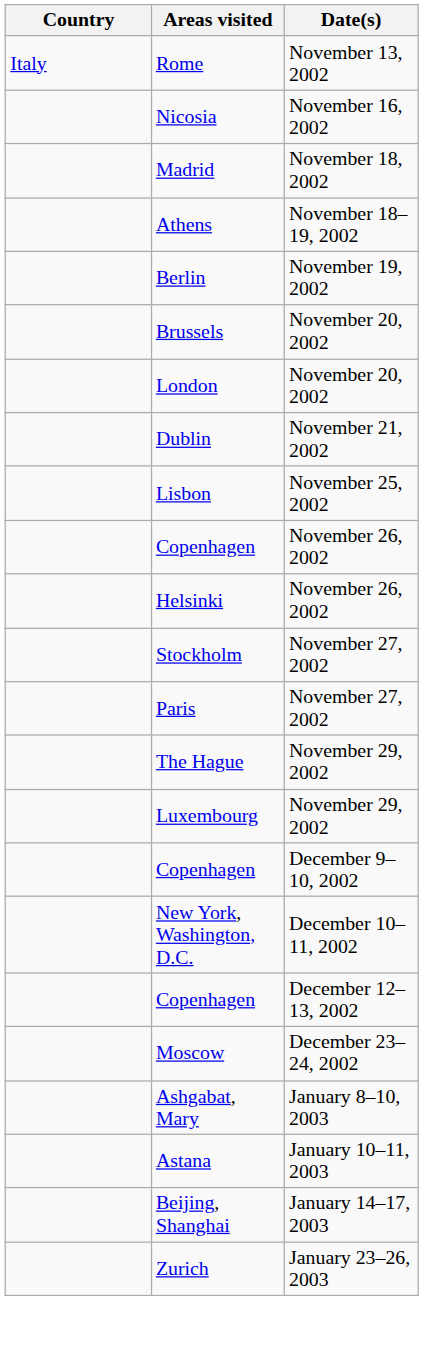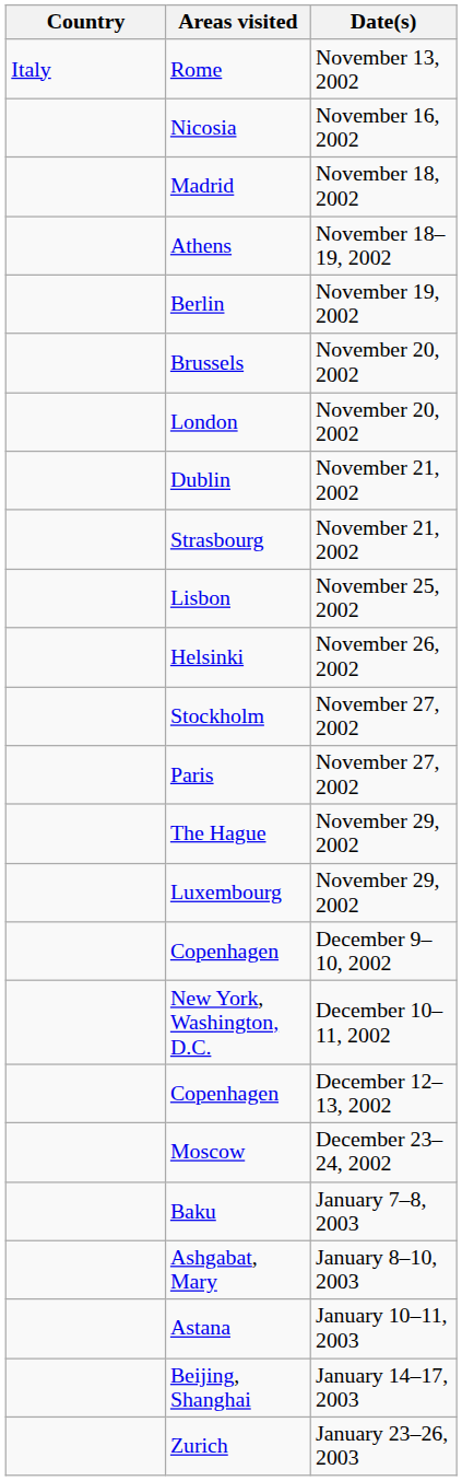+ row: Strasbourg | November 21, 2002
- row: Copenhagen | November 26, 2002
+ row: Baku | January 7–8, 2003
